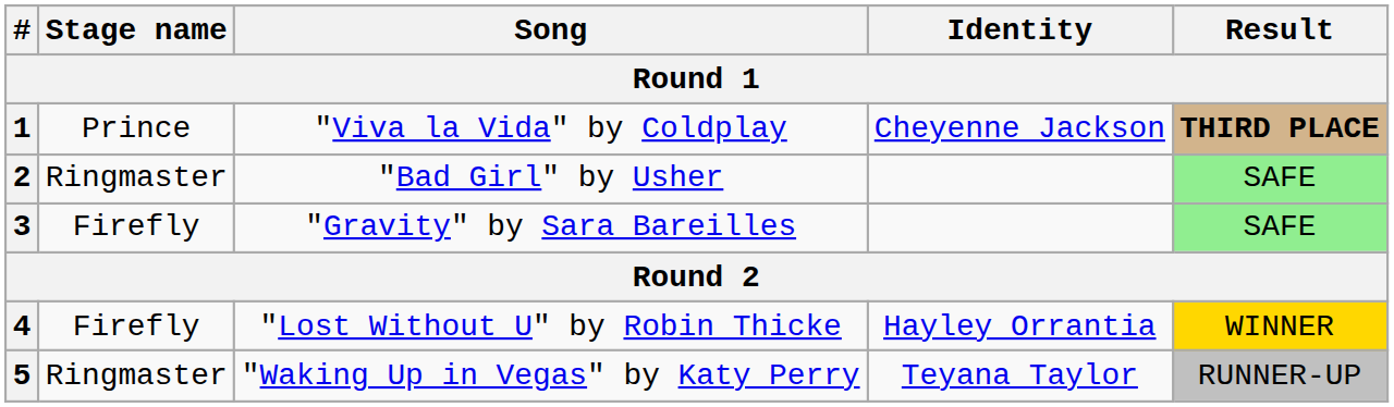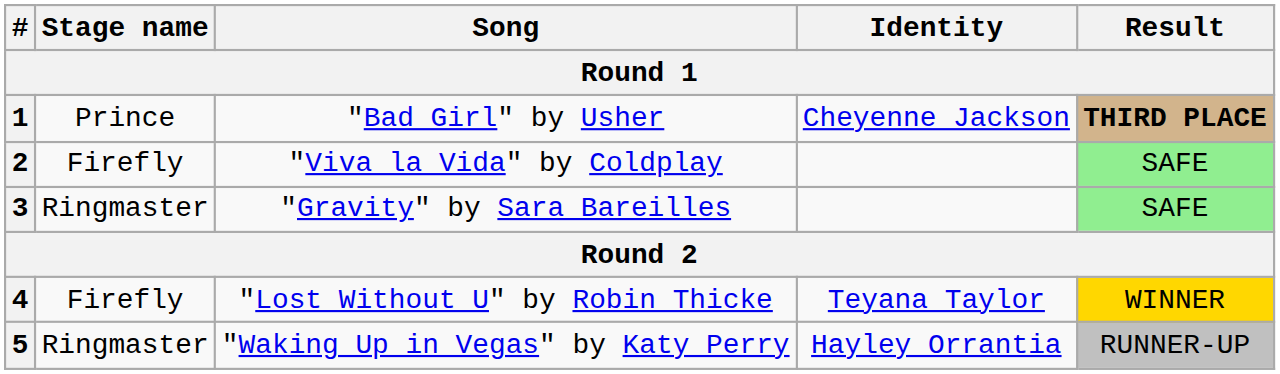1 | Song: "Viva la Vida" by Coldplay -> "Bad Girl" by Usher
2 | Stage name: Ringmaster -> Firefly
2 | Song: "Bad Girl" by Usher -> "Viva la Vida" by Coldplay
3 | Stage name: Firefly -> Ringmaster
4 | Identity: Hayley Orrantia -> Teyana Taylor
5 | Identity: Teyana Taylor -> Hayley Orrantia
